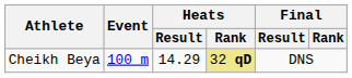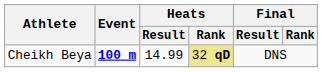Cheikh Beya | Event: normal -> bold
Cheikh Beya | Heats / Result: 14.29 -> 14.99
